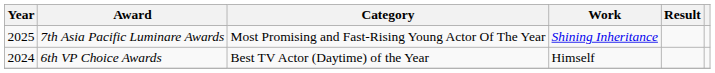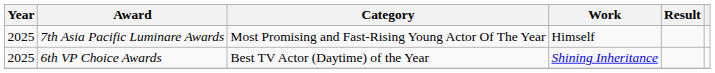7th Asia Pacific Luminare Awards | Work: Shining Inheritance -> Himself
6th VP Choice Awards | Year: 2024 -> 2025
6th VP Choice Awards | Work: Himself -> Shining Inheritance
